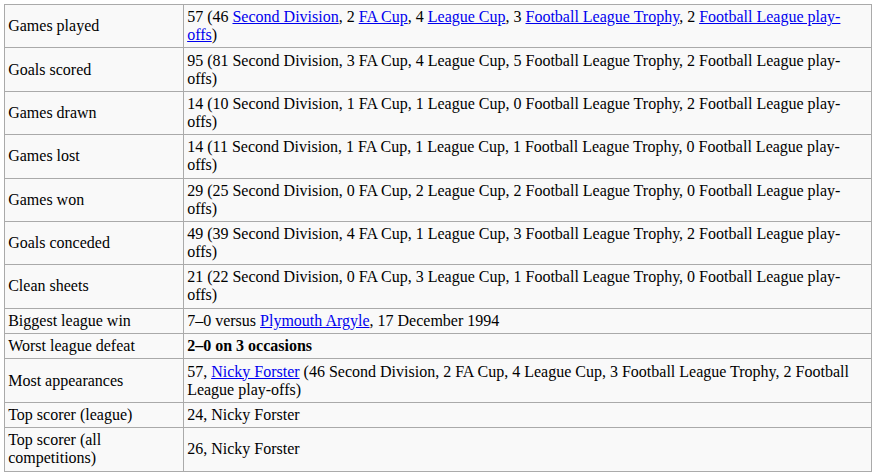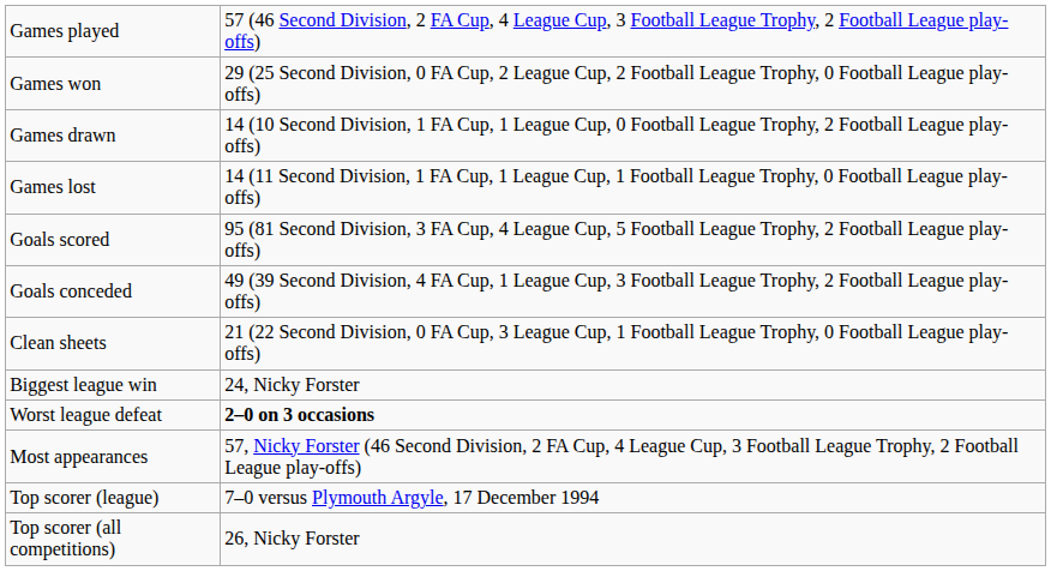rows swapped: Games won <-> Goals scored
Biggest league win | column 2: 7–0 versus Plymouth Argyle, 17 December 1994 -> 24, Nicky Forster
Top scorer (league) | column 2: 24, Nicky Forster -> 7–0 versus Plymouth Argyle, 17 December 1994
